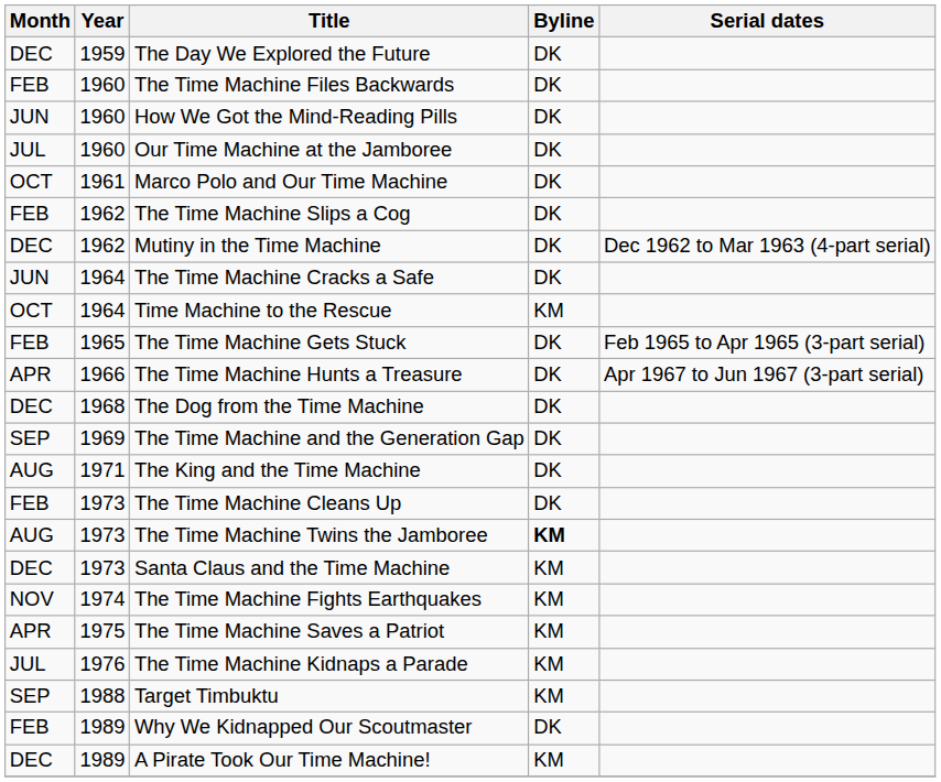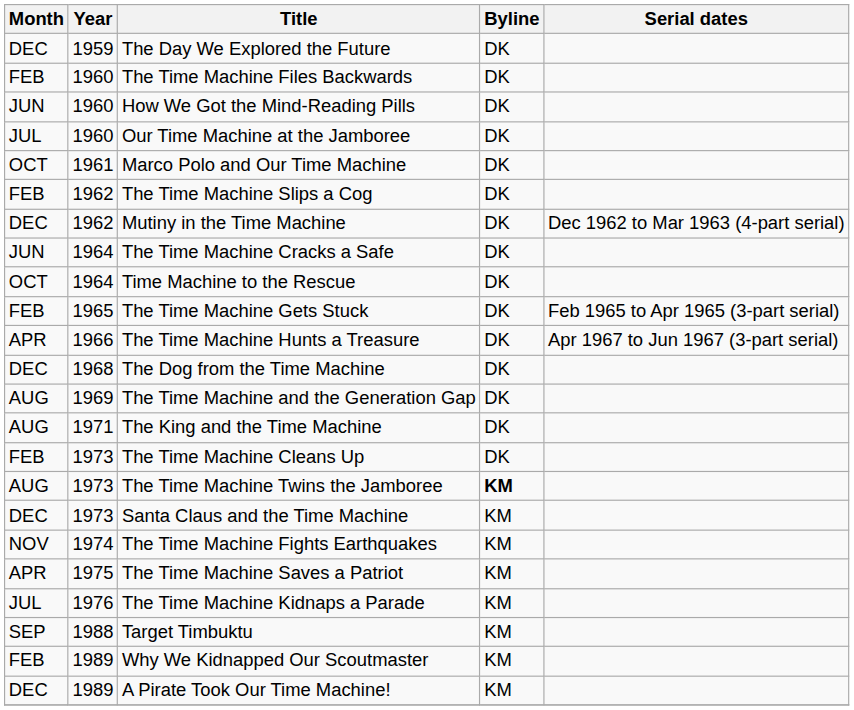Time Machine to the Rescue | Byline: KM -> DK
The Time Machine and the Generation Gap | Month: SEP -> AUG
Why We Kidnapped Our Scoutmaster | Byline: DK -> KM
